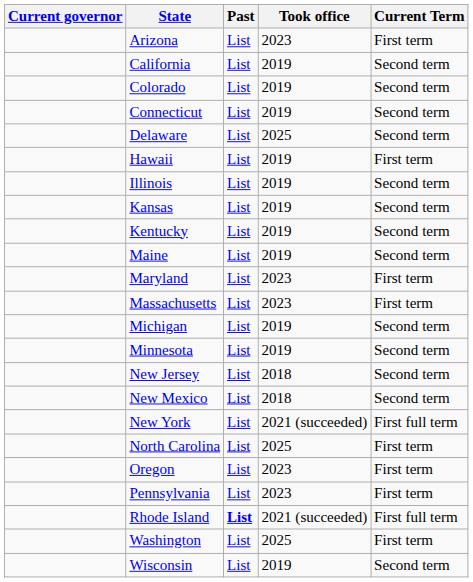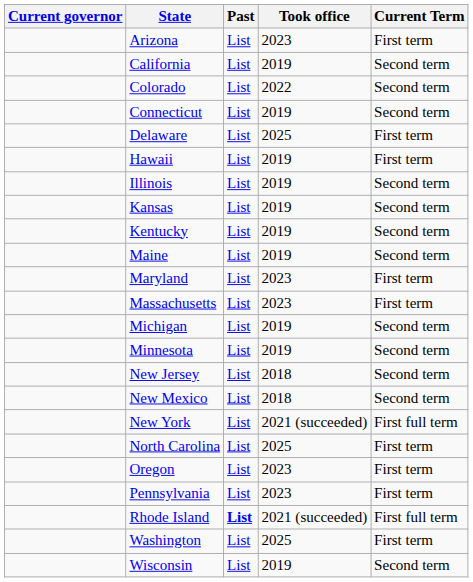Colorado | Took office: 2019 -> 2022
Delaware | Current Term: Second term -> First term
